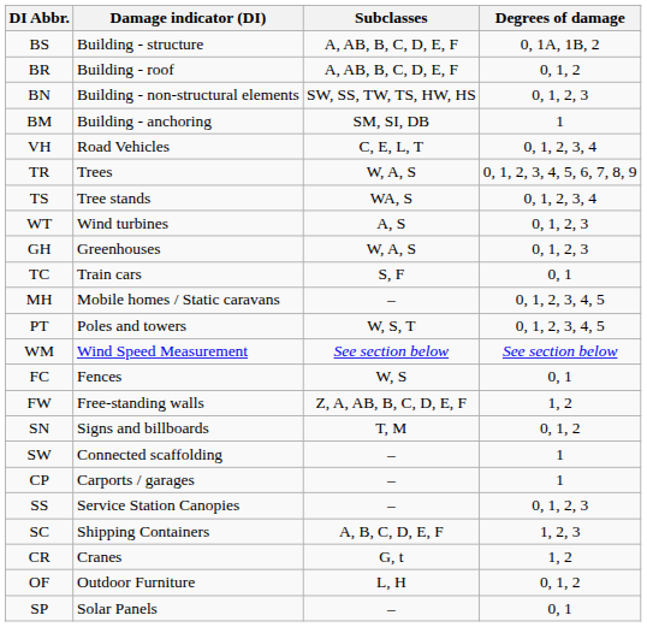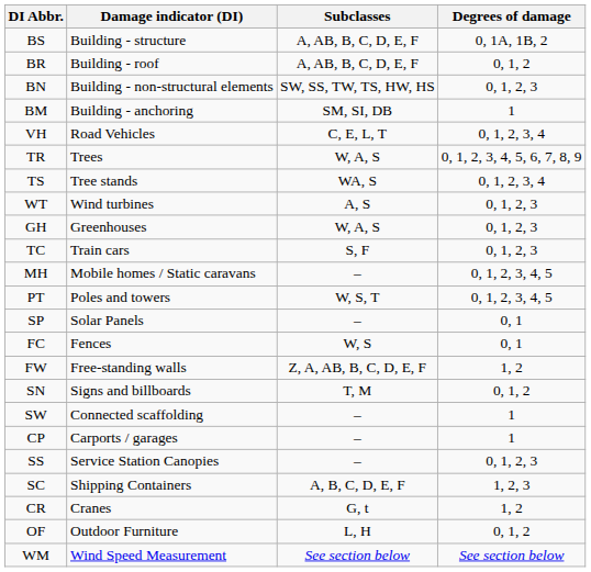TC | Degrees of damage: 0, 1 -> 0, 1, 2, 3
rows swapped: SP <-> WM
